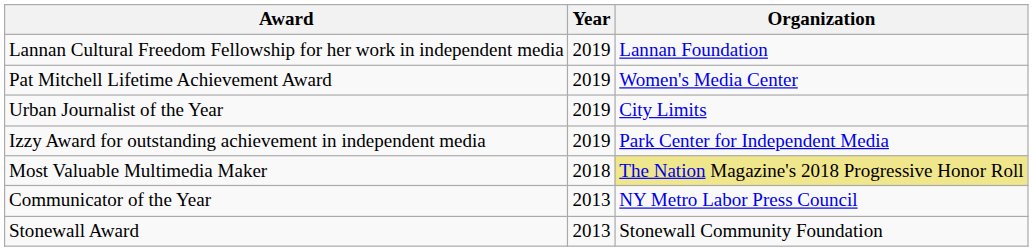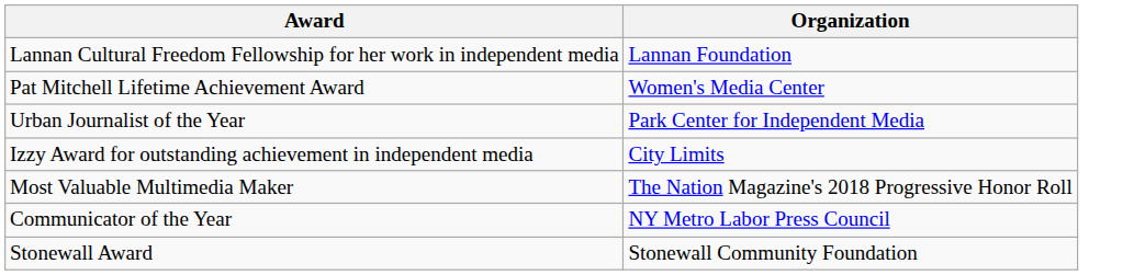- column: Year | 2019 | 2019 | 2019 | 2019 | 2018 | 2013 | 2013
Urban Journalist of the Year | Organization: City Limits -> Park Center for Independent Media
Izzy Award for outstanding achievement in independent media | Organization: Park Center for Independent Media -> City Limits
Most Valuable Multimedia Maker | Organization: khaki background -> no background
